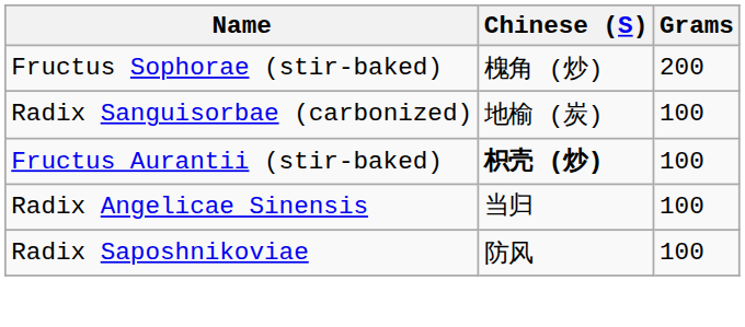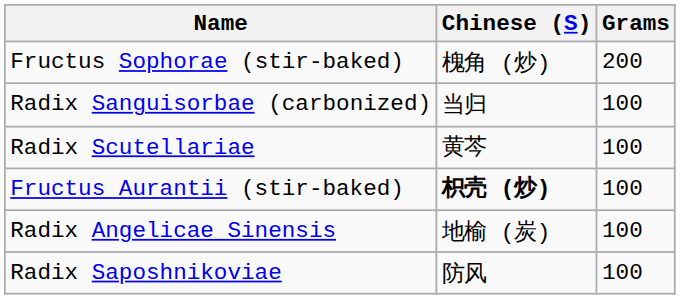Radix Sanguisorbae (carbonized) | Chinese (S): 地榆 (炭) -> 当归
+ row: Radix Scutellariae | 黄芩 | 100
Radix Angelicae Sinensis | Chinese (S): 当归 -> 地榆 (炭)
